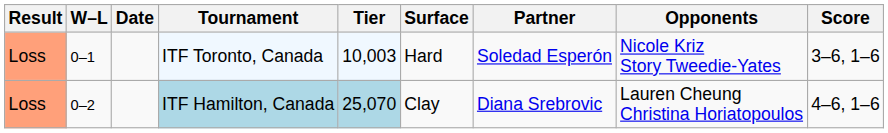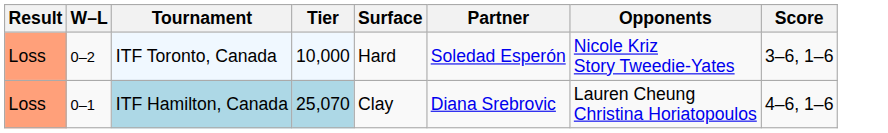- column: Date
ITF Toronto, Canada | W–L: 0–1 -> 0–2
ITF Toronto, Canada | Tier: 10,003 -> 10,000
ITF Hamilton, Canada | W–L: 0–2 -> 0–1
